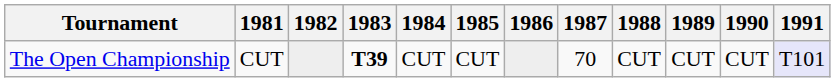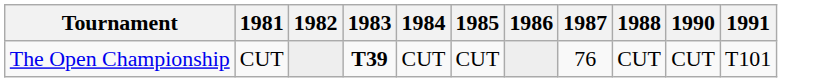- column: 1989 | CUT
The Open Championship | 1987: 70 -> 76
The Open Championship | 1991: lavender background -> no background
